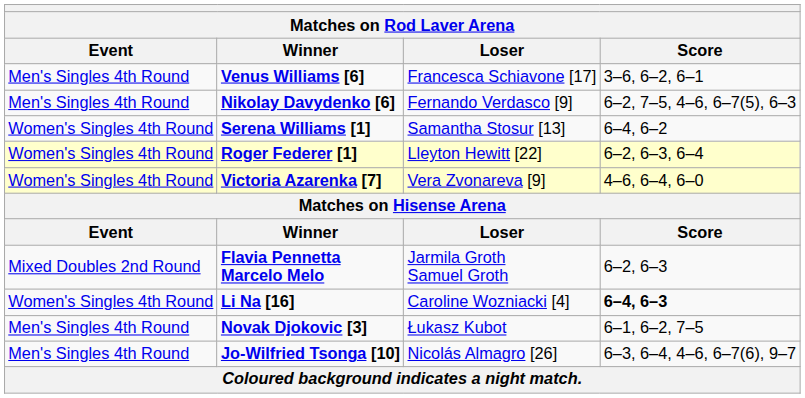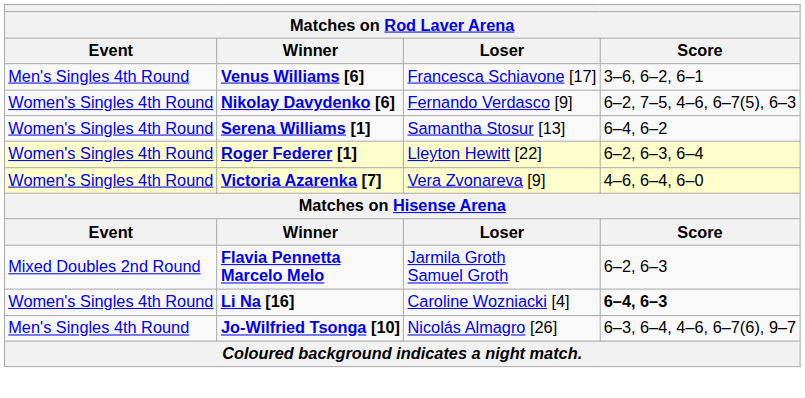Nikolay Davydenko [6] | Event: Men's Singles 4th Round -> Women's Singles 4th Round
- row: Men's Singles 4th Round | Novak Djokovic [3] | Łukasz Kubot | 6–1, 6–2, 7–5
